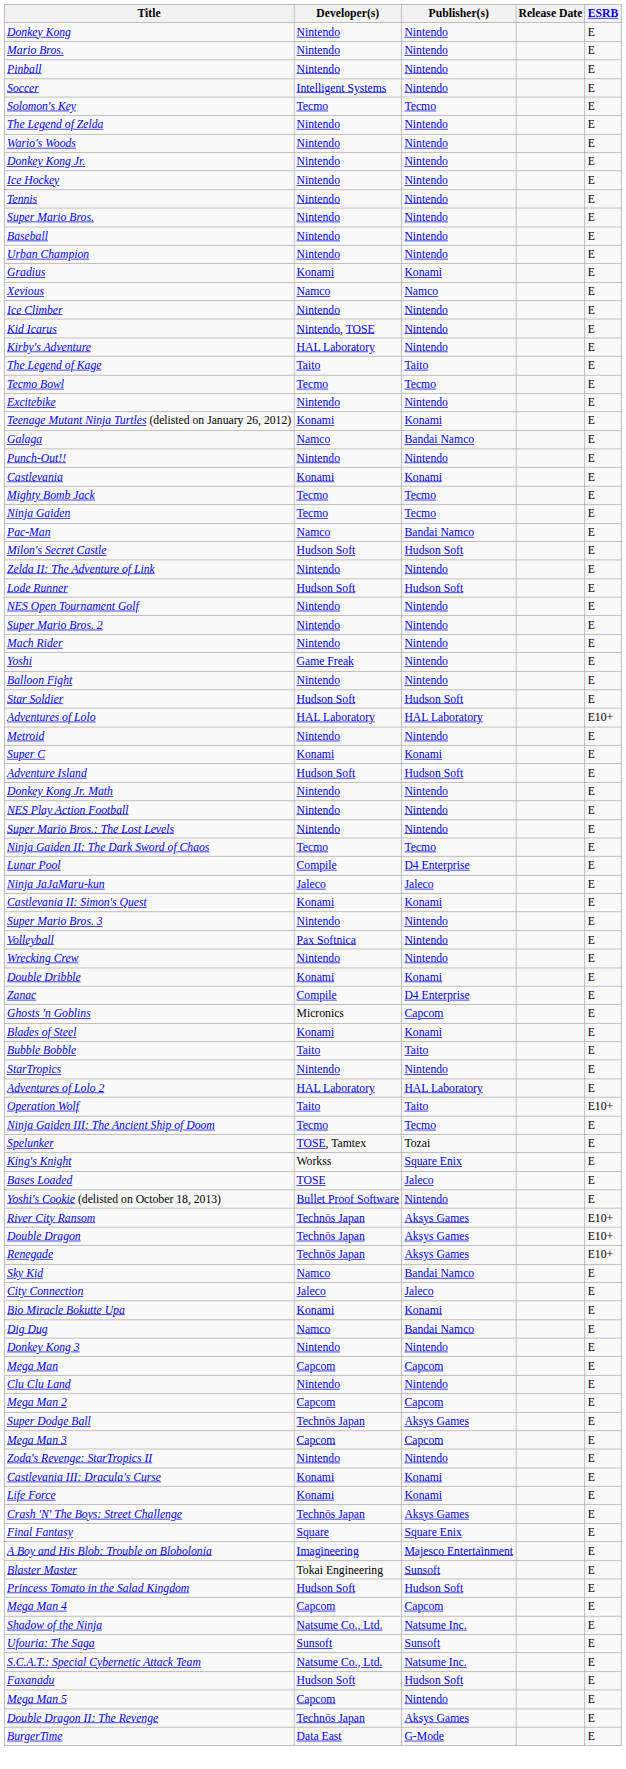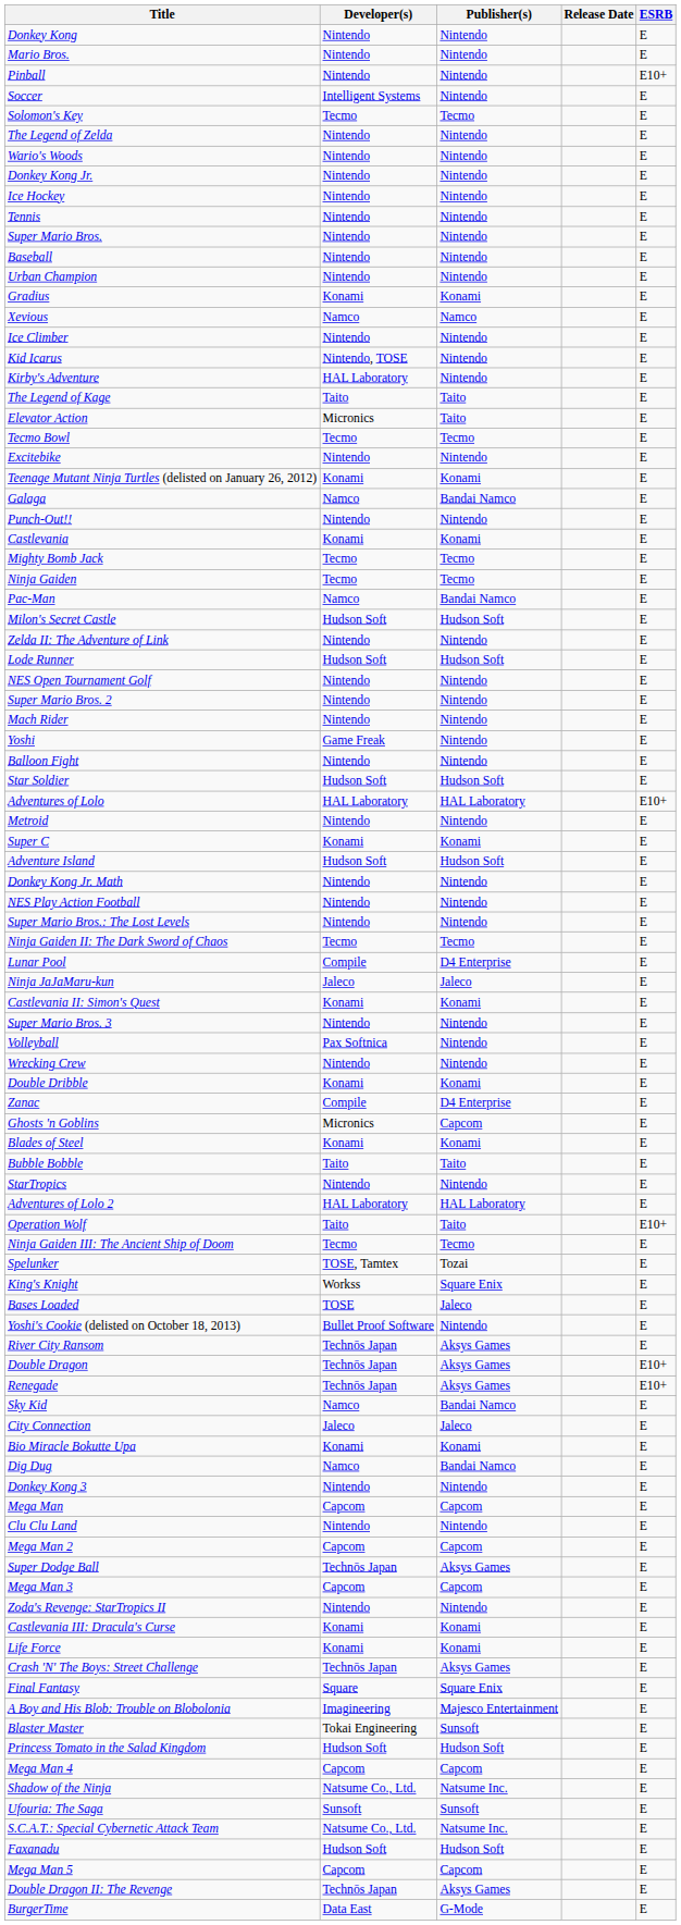Pinball | ESRB: E -> E10+
+ row: Elevator Action | Micronics | Taito | E
River City Ransom | ESRB: E10+ -> E
Mega Man 5 | Publisher(s): Nintendo -> Capcom
